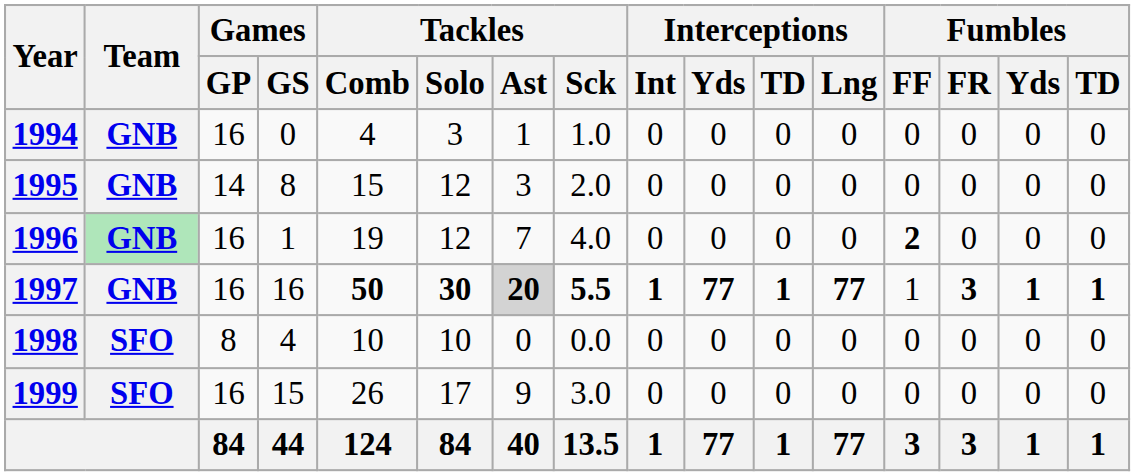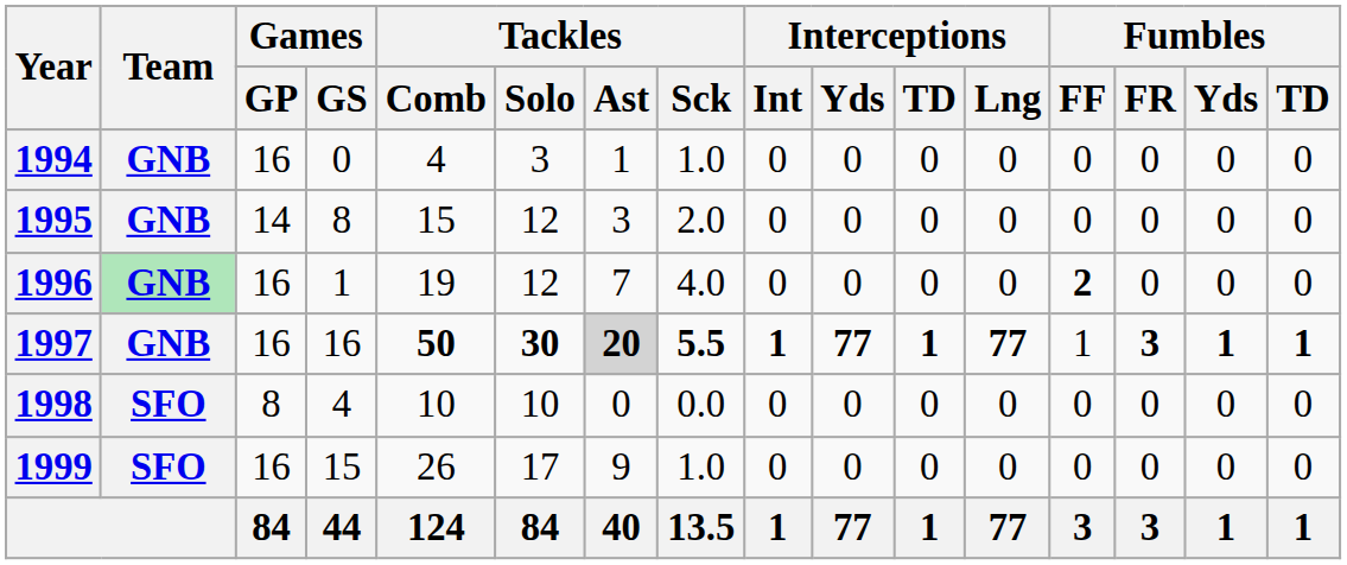1999 | Tackles / Sck: 3.0 -> 1.0
